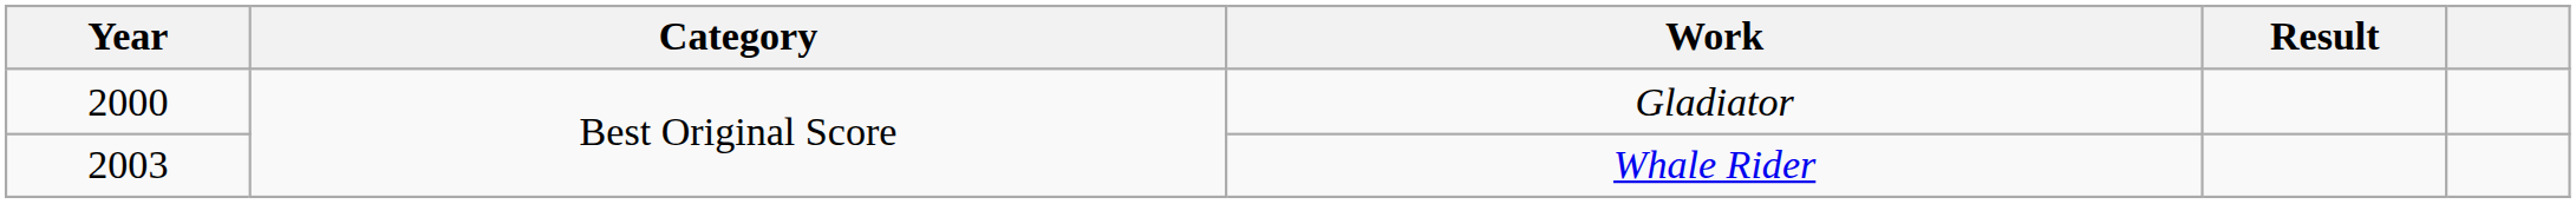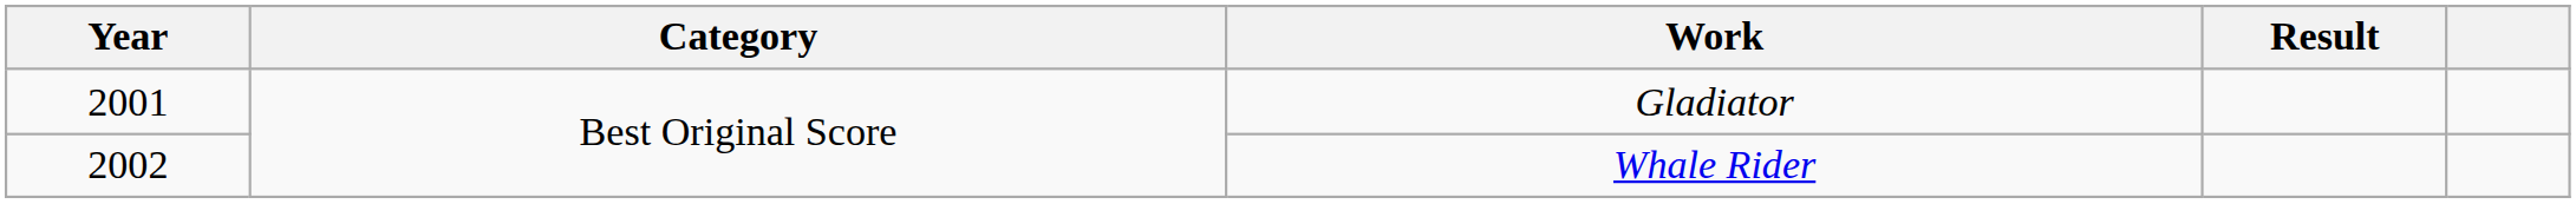Gladiator | Year: 2000 -> 2001
Whale Rider | Year: 2003 -> 2002
